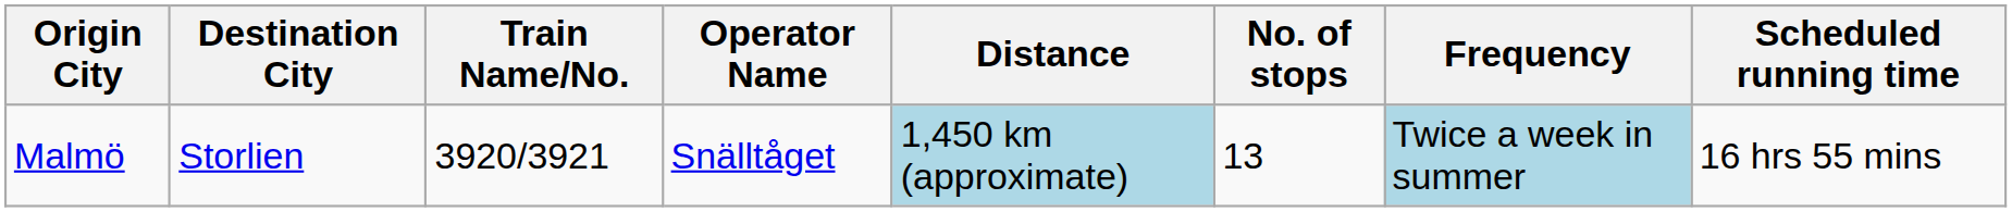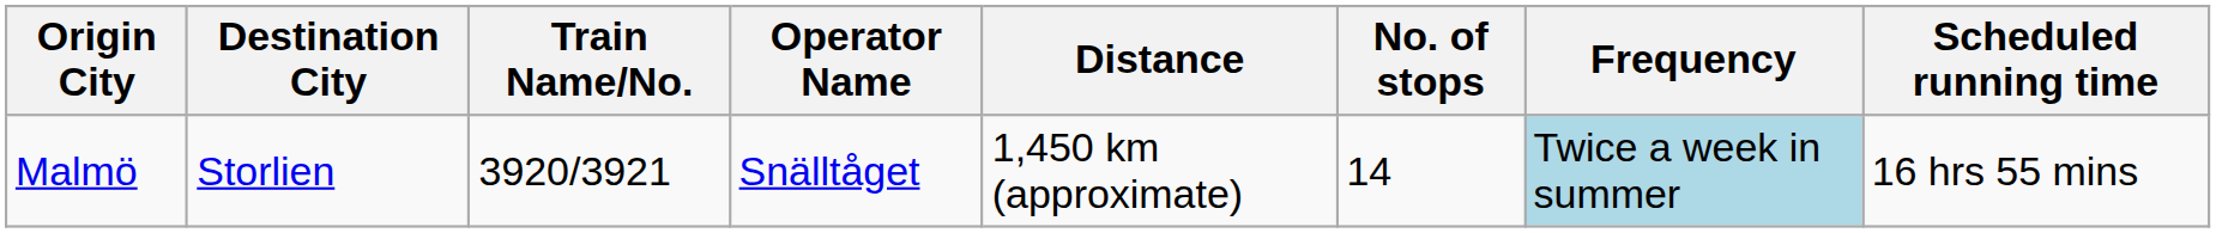Malmö | Distance: lightblue background -> no background
Malmö | No. of stops: 13 -> 14
